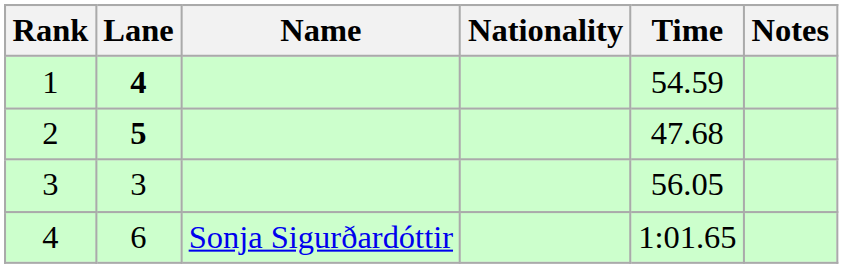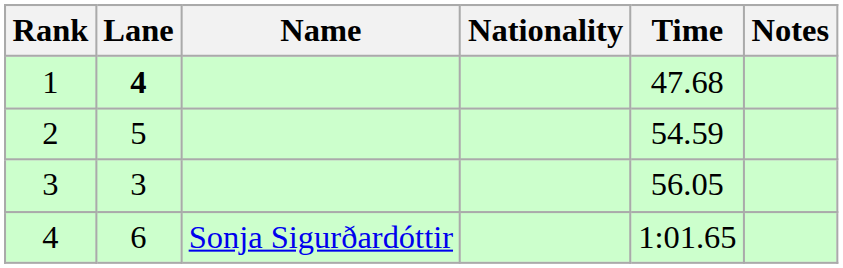1 | Time: 54.59 -> 47.68
2 | Lane: bold -> normal
2 | Time: 47.68 -> 54.59
